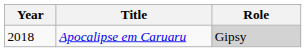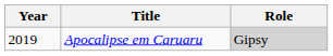Apocalipse em Caruaru | Year: 2018 -> 2019
